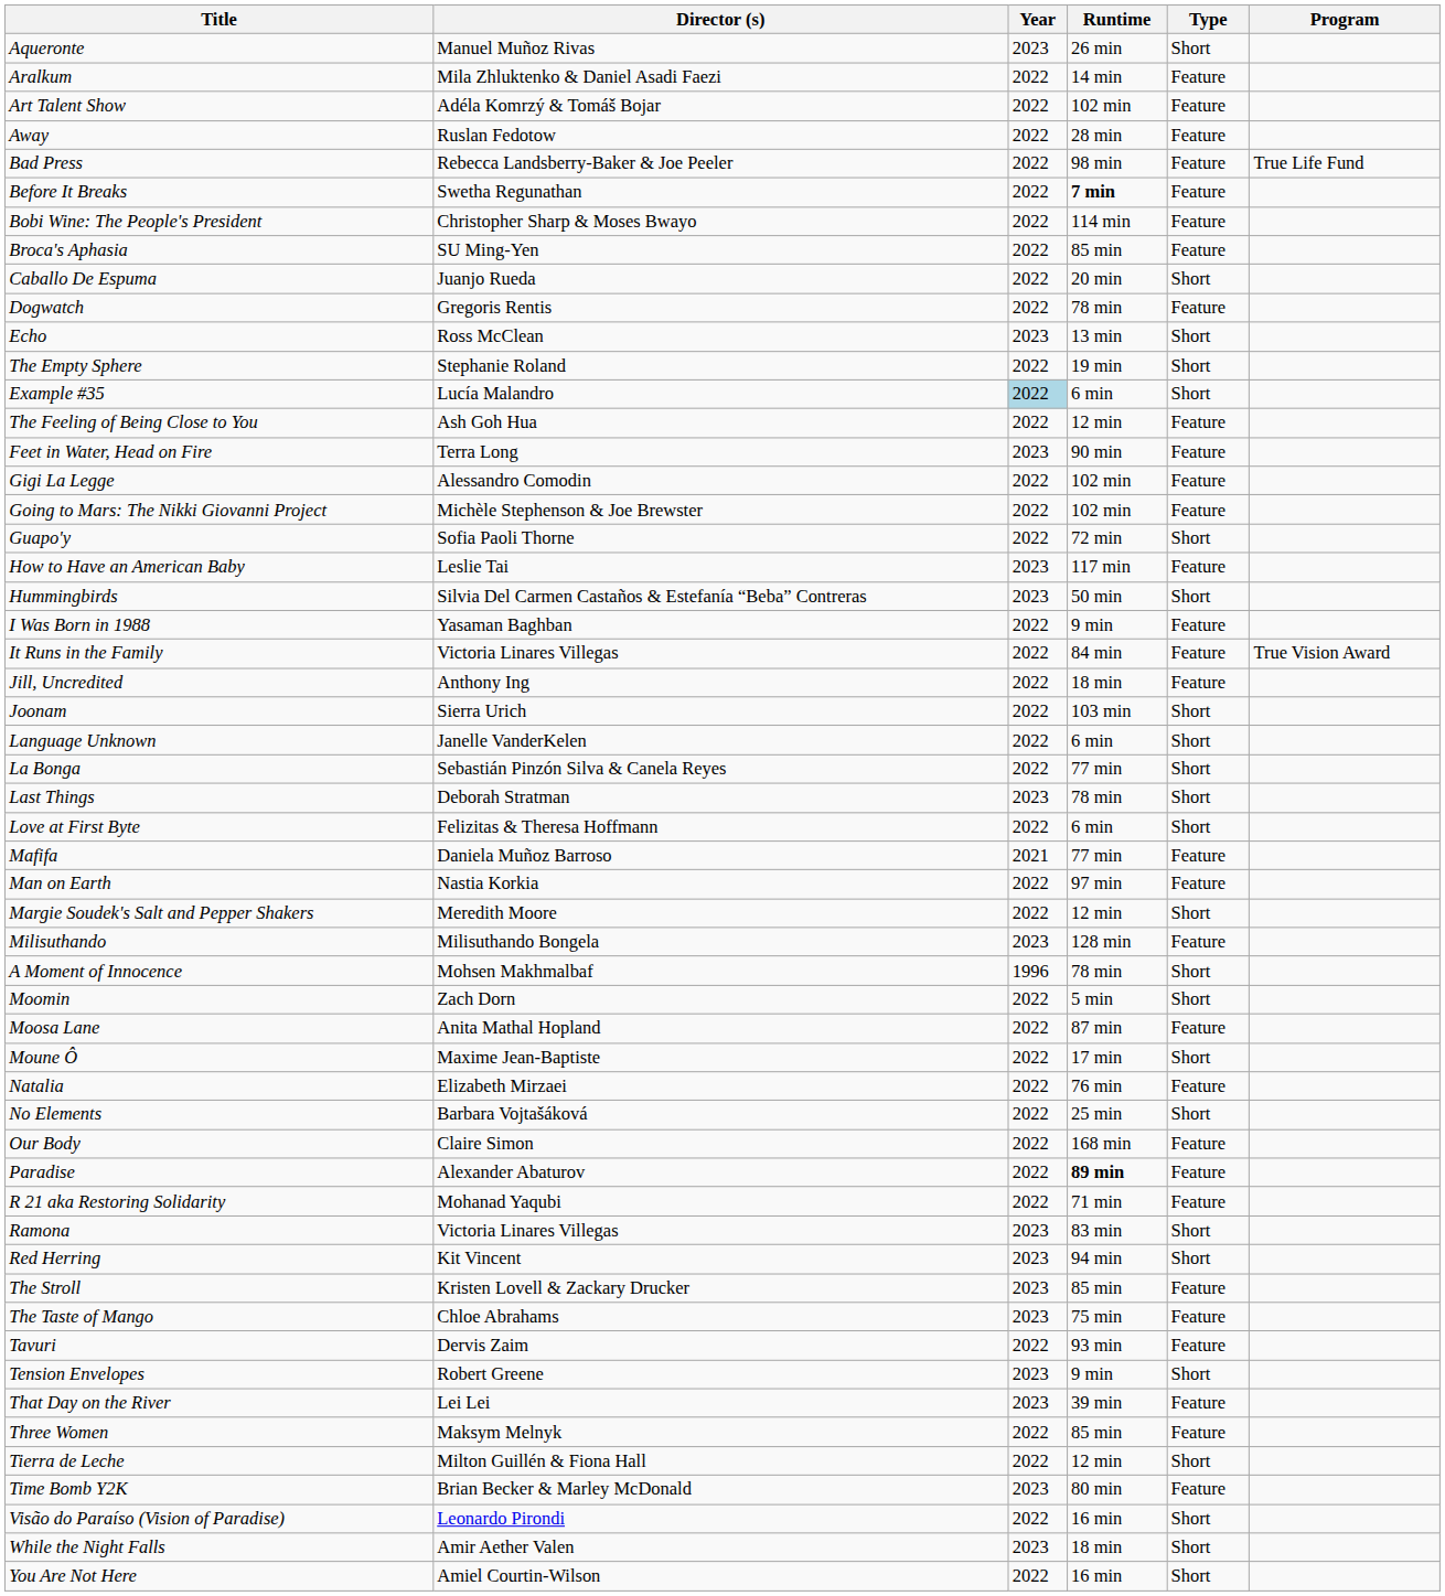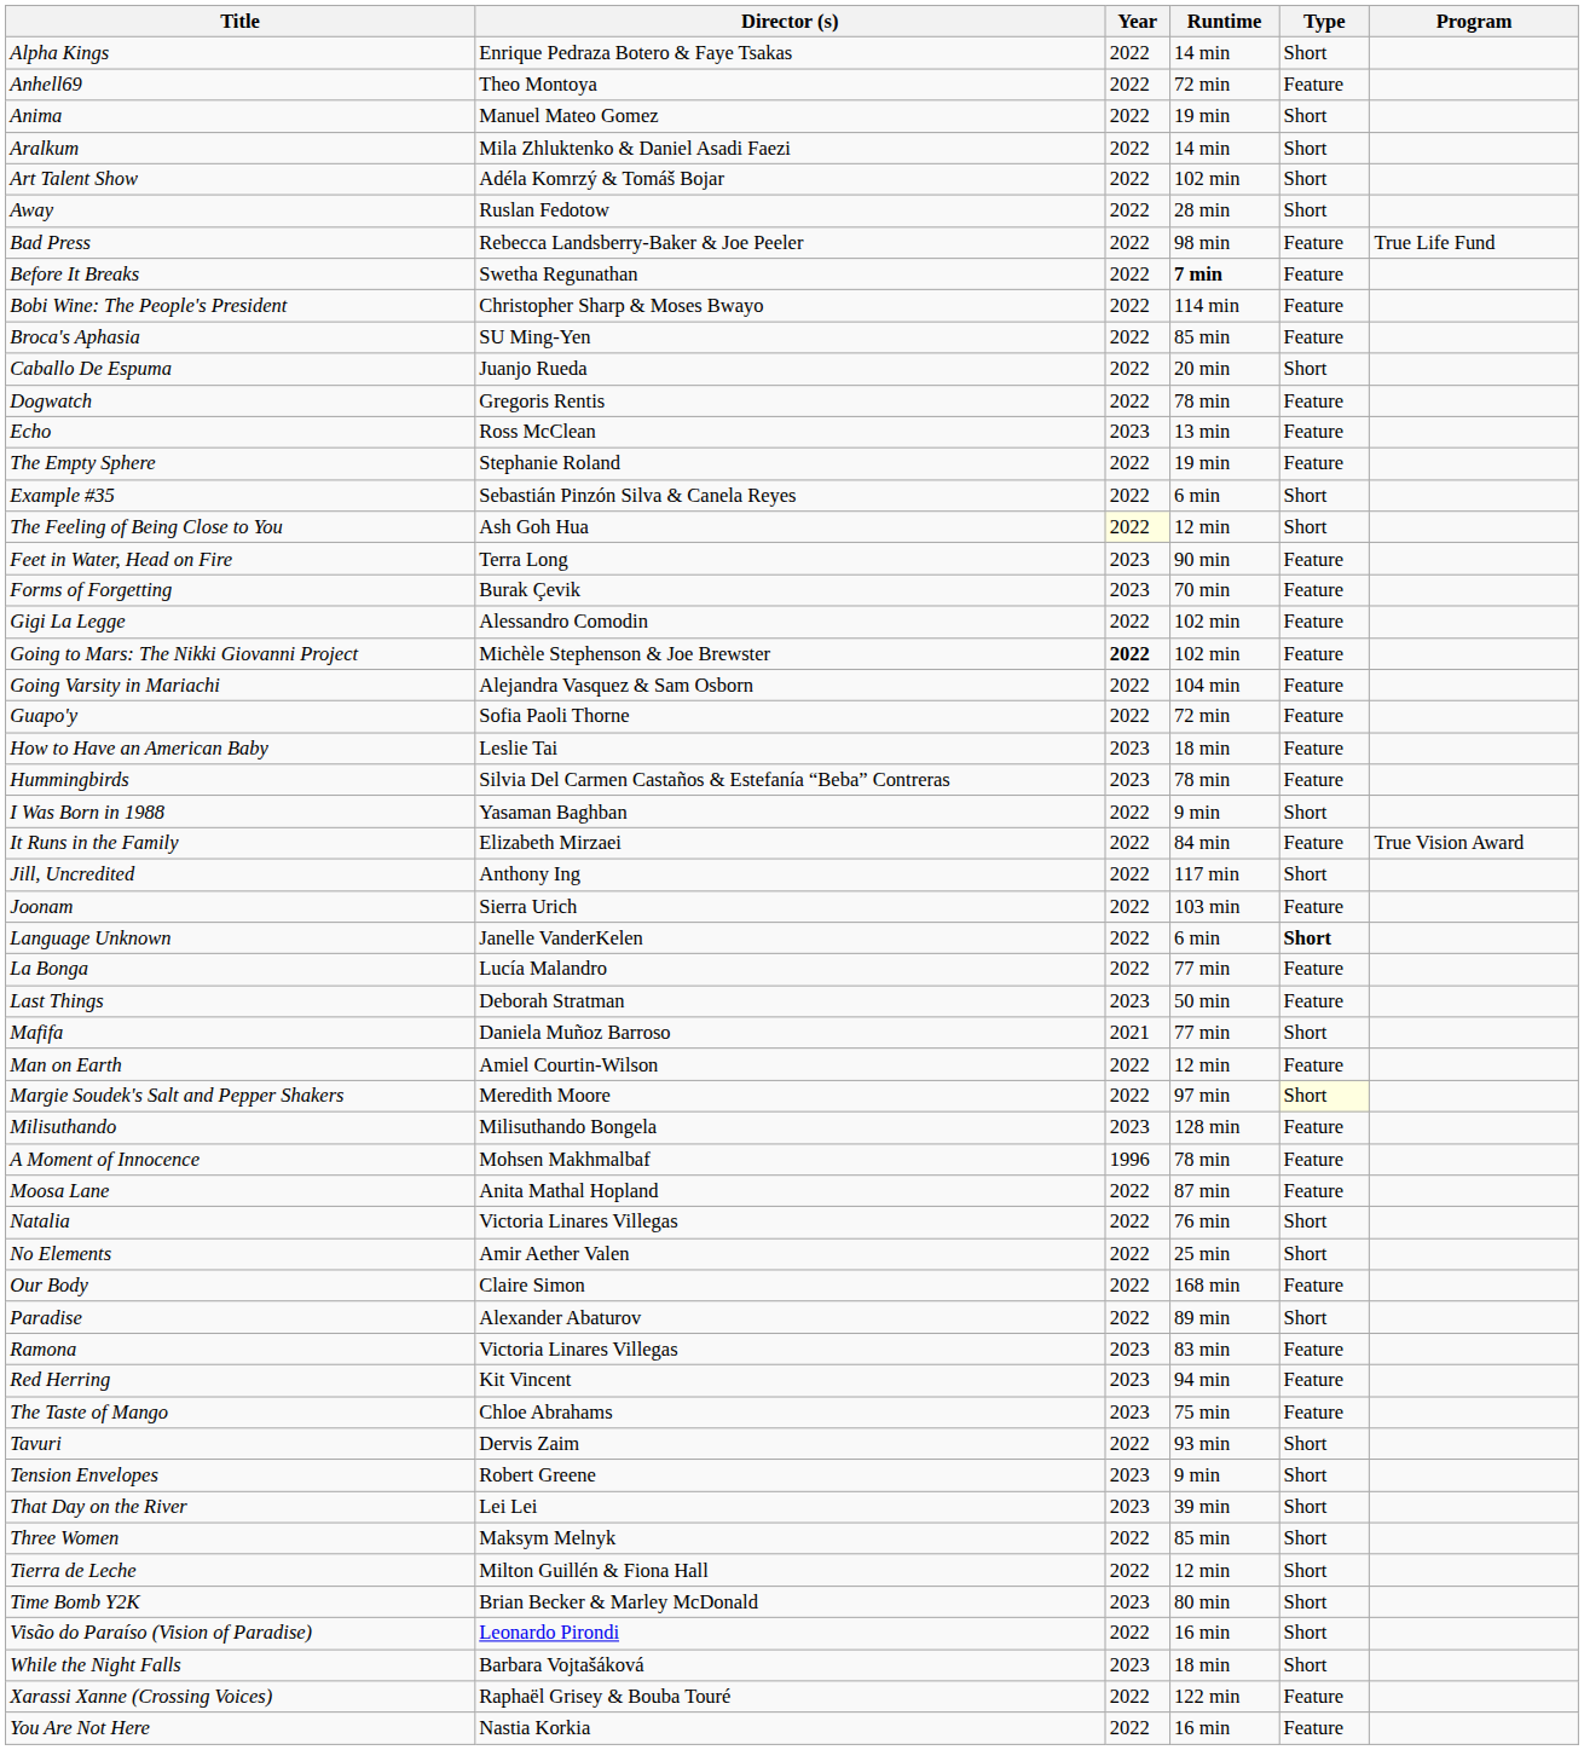+ row: Alpha Kings | Enrique Pedraza Botero & Faye Tsakas | 2022 | 14 min | Short
+ row: Anhell69 | Theo Montoya | 2022 | 72 min | Feature
+ row: Anima | Manuel Mateo Gomez | 2022 | 19 min | Short
- row: Aqueronte | Manuel Muñoz Rivas | 2023 | 26 min | Short
Aralkum | Type: Feature -> Short
Art Talent Show | Type: Feature -> Short
Away | Type: Feature -> Short
Echo | Type: Short -> Feature
The Empty Sphere | Type: Short -> Feature
Example #35 | Director (s): Lucía Malandro -> Sebastián Pinzón Silva & Canela Reyes
Example #35 | Year: lightblue background -> no background
The Feeling of Being Close to You | Year: no background -> lightyellow background
The Feeling of Being Close to You | Type: Feature -> Short
+ row: Forms of Forgetting | Burak Çevik | 2023 | 70 min | Feature
Going to Mars: The Nikki Giovanni Project | Year: normal -> bold
+ row: Going Varsity in Mariachi | Alejandra Vasquez & Sam Osborn | 2022 | 104 min | Feature
Guapo'y | Type: Short -> Feature
How to Have an American Baby | Runtime: 117 min -> 18 min
Hummingbirds | Runtime: 50 min -> 78 min
Hummingbirds | Type: Short -> Feature
I Was Born in 1988 | Type: Feature -> Short
It Runs in the Family | Director (s): Victoria Linares Villegas -> Elizabeth Mirzaei
Jill, Uncredited | Runtime: 18 min -> 117 min
Jill, Uncredited | Type: Feature -> Short
Joonam | Type: Short -> Feature
Language Unknown | Type: normal -> bold
La Bonga | Director (s): Sebastián Pinzón Silva & Canela Reyes -> Lucía Malandro
La Bonga | Type: Short -> Feature
Last Things | Runtime: 78 min -> 50 min
Last Things | Type: Short -> Feature
- row: Love at First Byte | Felizitas & Theresa Hoffmann | 2022 | 6 min | Short
Mafifa | Type: Feature -> Short
Man on Earth | Director (s): Nastia Korkia -> Amiel Courtin-Wilson
Man on Earth | Runtime: 97 min -> 12 min
Margie Soudek's Salt and Pepper Shakers | Runtime: 12 min -> 97 min
Margie Soudek's Salt and Pepper Shakers | Type: no background -> lightyellow background
A Moment of Innocence | Type: Short -> Feature
- row: Moomin | Zach Dorn | 2022 | 5 min | Short
- row: Moune Ô | Maxime Jean-Baptiste | 2022 | 17 min | Short
Natalia | Director (s): Elizabeth Mirzaei -> Victoria Linares Villegas
Natalia | Type: Feature -> Short
No Elements | Director (s): Barbara Vojtašáková -> Amir Aether Valen
Paradise | Runtime: bold -> normal
Paradise | Type: Feature -> Short
- row: R 21 aka Restoring Solidarity | Mohanad Yaqubi | 2022 | 71 min | Feature
Ramona | Type: Short -> Feature
Red Herring | Type: Short -> Feature
- row: The Stroll | Kristen Lovell & Zackary Drucker | 2023 | 85 min | Feature
Tavuri | Type: Feature -> Short
That Day on the River | Type: Feature -> Short
Three Women | Type: Feature -> Short
Time Bomb Y2K | Type: Feature -> Short
While the Night Falls | Director (s): Amir Aether Valen -> Barbara Vojtašáková
+ row: Xarassi Xanne (Crossing Voices) | Raphaël Grisey & Bouba Touré | 2022 | 122 min | Feature
You Are Not Here | Director (s): Amiel Courtin-Wilson -> Nastia Korkia
You Are Not Here | Type: Short -> Feature
